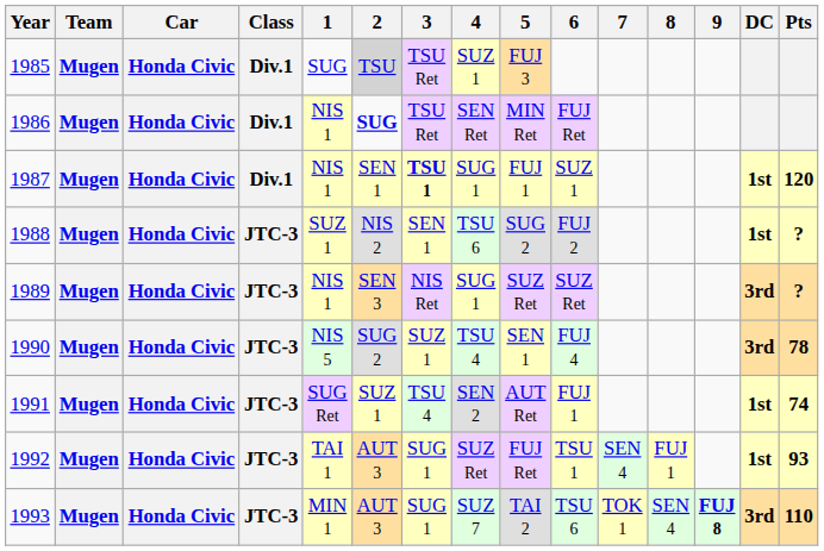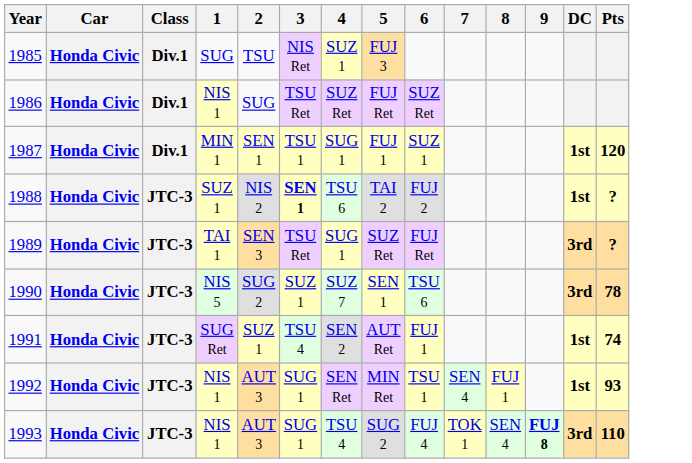- column: Team | Mugen | Mugen | Mugen | Mugen | Mugen | Mugen | Mugen | Mugen | Mugen
1985 | 2: lightgrey background -> no background
1985 | 3: TSU Ret -> NIS Ret
1986 | 2: bold -> normal
1986 | 4: SEN Ret -> SUZ Ret
1986 | 5: MIN Ret -> FUJ Ret
1986 | 6: FUJ Ret -> SUZ Ret
1987 | 1: NIS 1 -> MIN 1
1987 | 3: bold -> normal
1988 | 3: normal -> bold
1988 | 5: SUG 2 -> TAI 2
1989 | 1: NIS 1 -> TAI 1
1989 | 3: NIS Ret -> TSU Ret
1989 | 6: SUZ Ret -> FUJ Ret
1990 | 4: TSU 4 -> SUZ 7
1990 | 6: FUJ 4 -> TSU 6
1992 | 1: TAI 1 -> NIS 1
1992 | 4: SUZ Ret -> SEN Ret
1992 | 5: FUJ Ret -> MIN Ret
1993 | 1: MIN 1 -> NIS 1
1993 | 4: SUZ 7 -> TSU 4
1993 | 5: TAI 2 -> SUG 2
1993 | 6: TSU 6 -> FUJ 4
